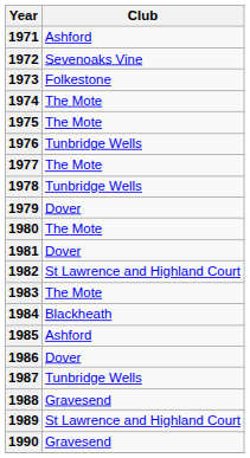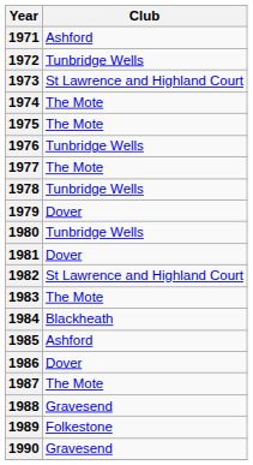1972 | Club: Sevenoaks Vine -> Tunbridge Wells
1973 | Club: Folkestone -> St Lawrence and Highland Court
1980 | Club: The Mote -> Tunbridge Wells
1987 | Club: Tunbridge Wells -> The Mote
1989 | Club: St Lawrence and Highland Court -> Folkestone
